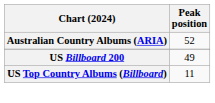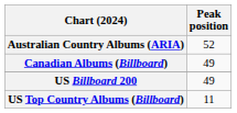+ row: Canadian Albums (Billboard) | 49
